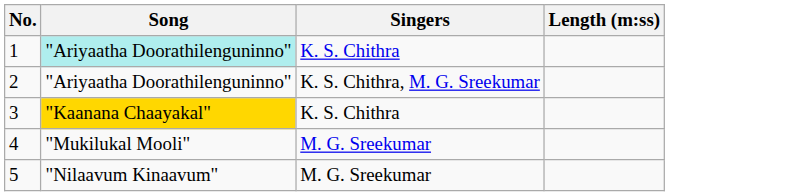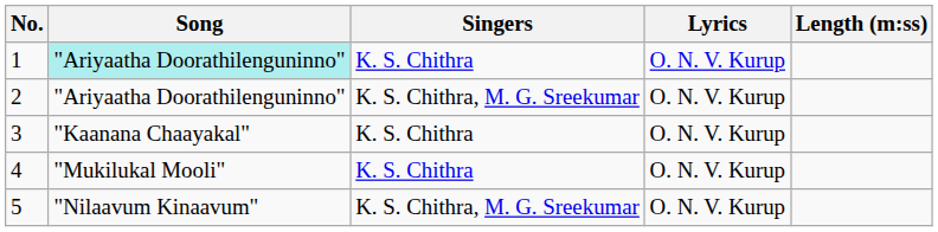+ column: Lyrics | O. N. V. Kurup | O. N. V. Kurup | O. N. V. Kurup | O. N. V. Kurup | O. N. V. Kurup
3 | Song: gold background -> no background
4 | Singers: M. G. Sreekumar -> K. S. Chithra
5 | Singers: M. G. Sreekumar -> K. S. Chithra, M. G. Sreekumar
